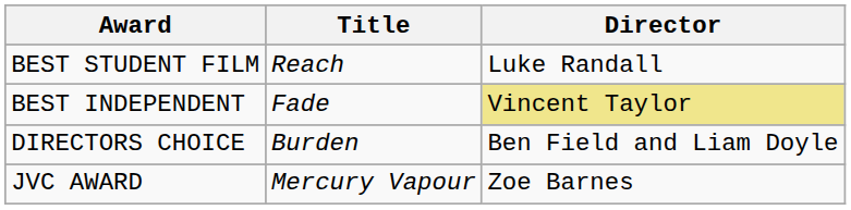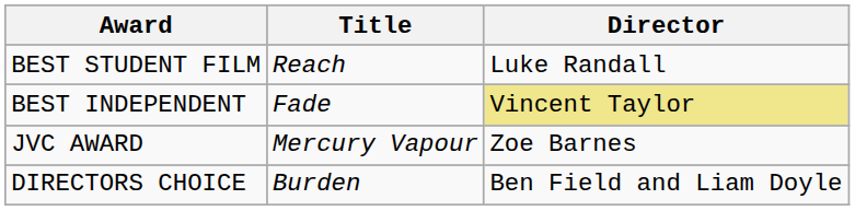rows swapped: DIRECTORS CHOICE <-> JVC AWARD
